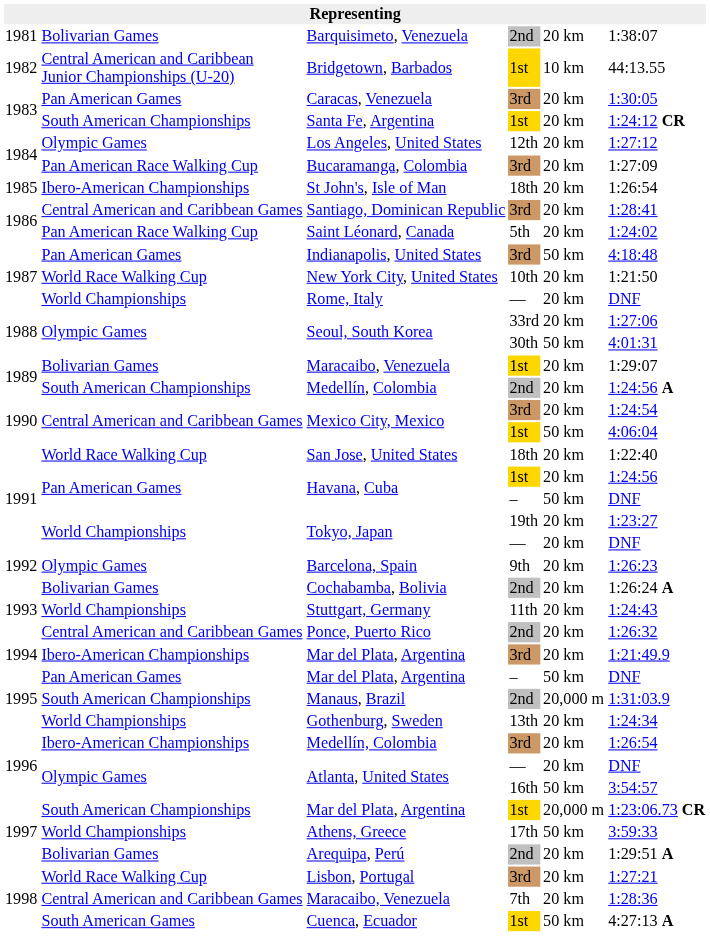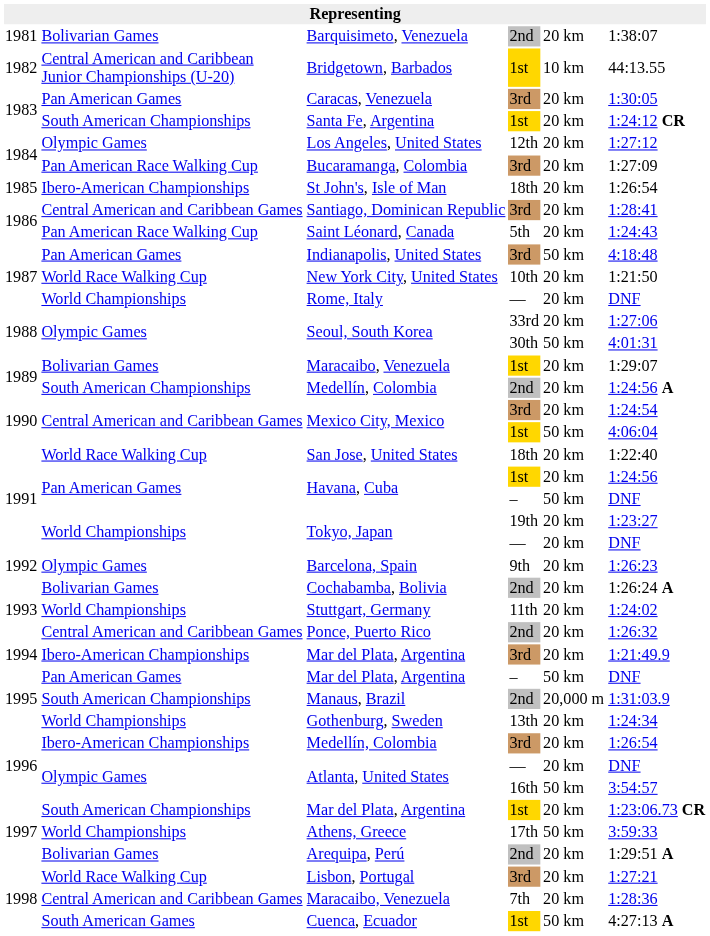Saint Léonard, Canada | column 6: 1:24:02 -> 1:24:43
Stuttgart, Germany | column 6: 1:24:43 -> 1:24:02
Mar del Plata, Argentina / 1st | column 5: 20,000 m -> 20 km
